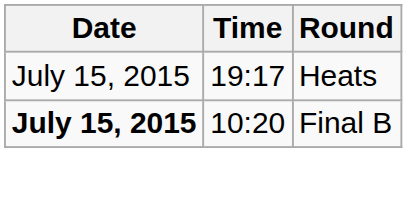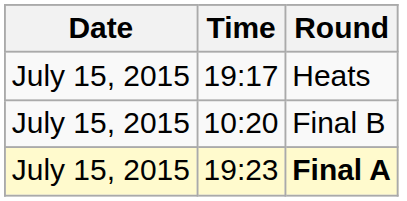Final B | Date: bold -> normal
+ row: July 15, 2015 | 19:23 | Final A
